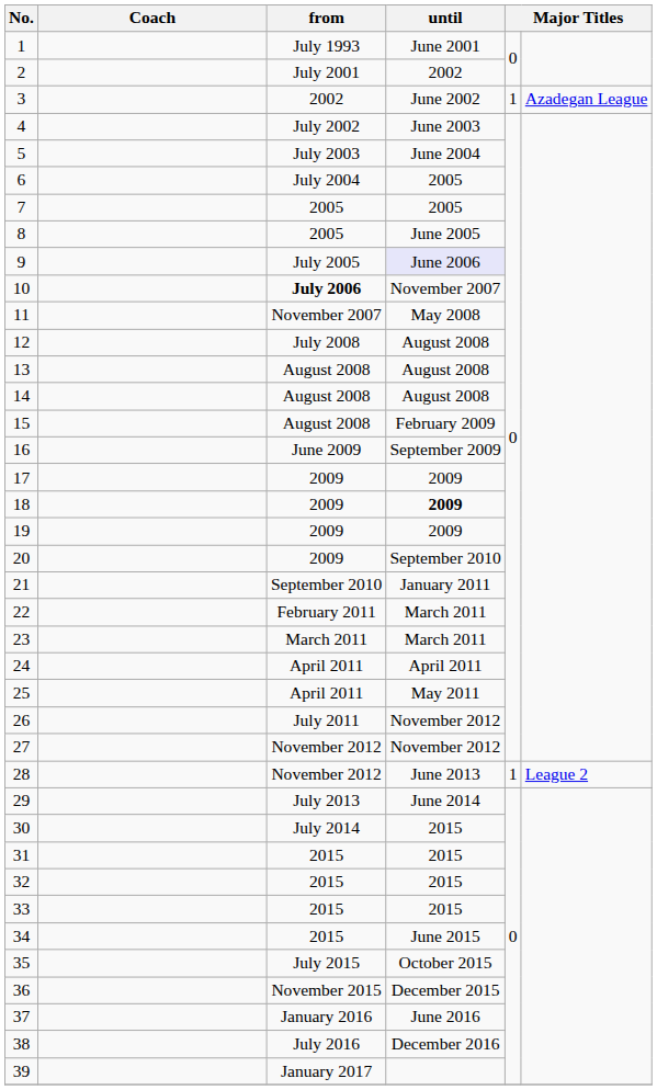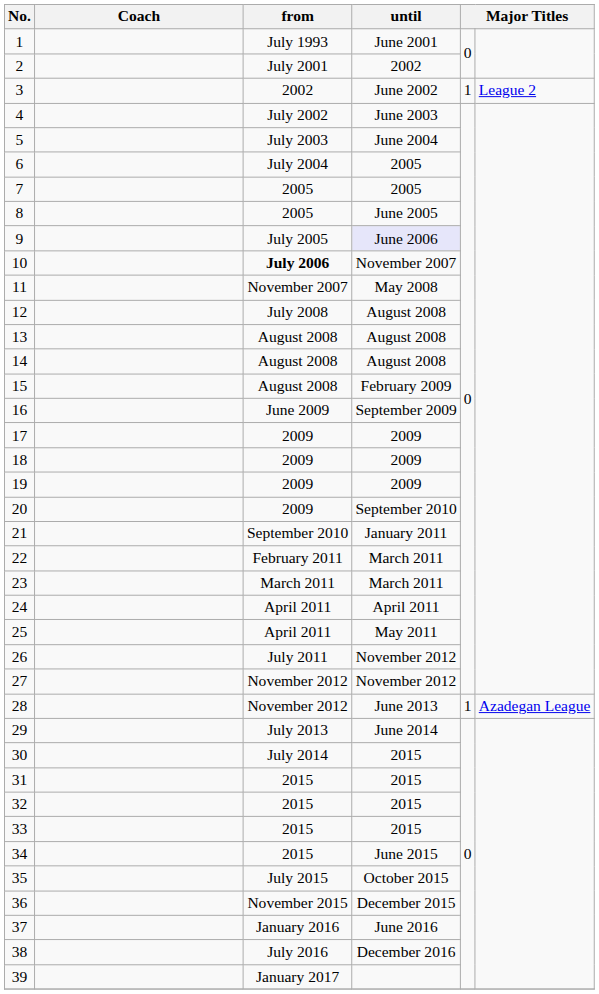3 | column 6: Azadegan League -> League 2
18 | until: bold -> normal
28 | column 6: League 2 -> Azadegan League
